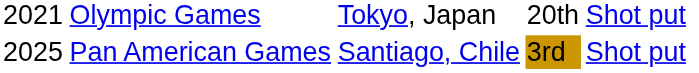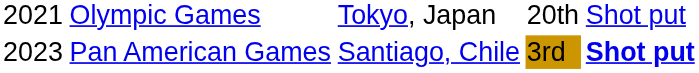Pan American Games | column 1: 2025 -> 2023
Pan American Games | column 5: normal -> bold
